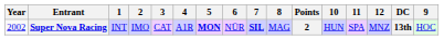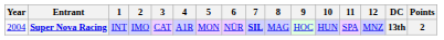columns swapped: 9 <-> Points
Super Nova Racing | Year: 2002 -> 2004
Super Nova Racing | 5: bold -> normal
